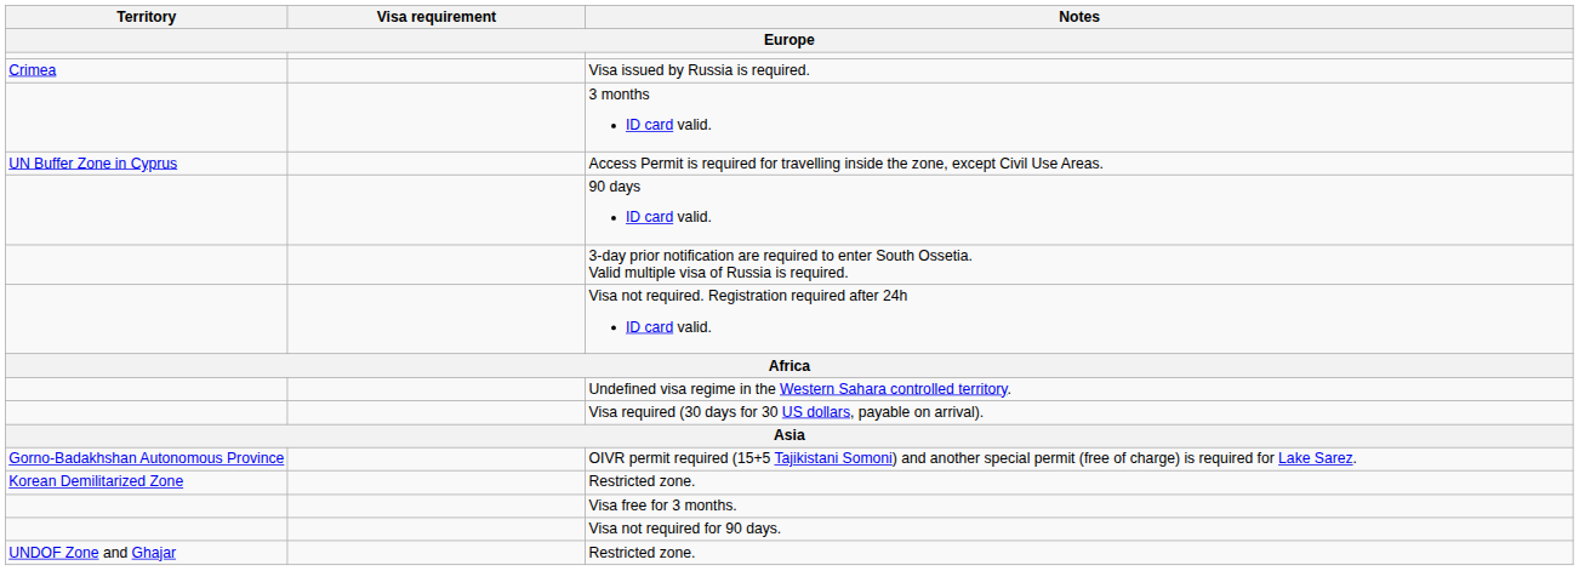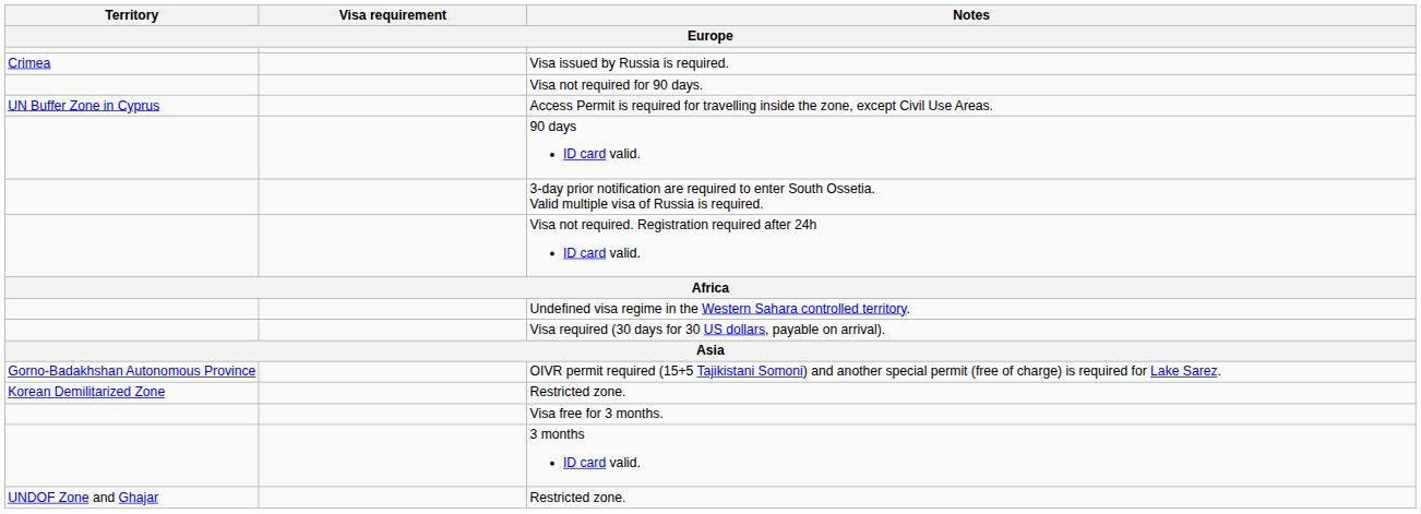rows swapped: 3 months ID card valid. <-> Visa not required for 90 days.
